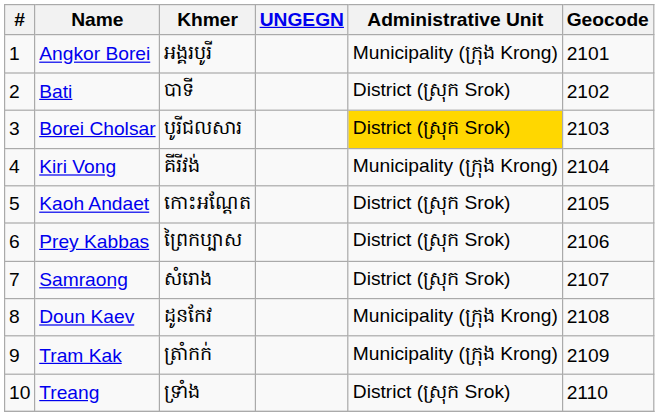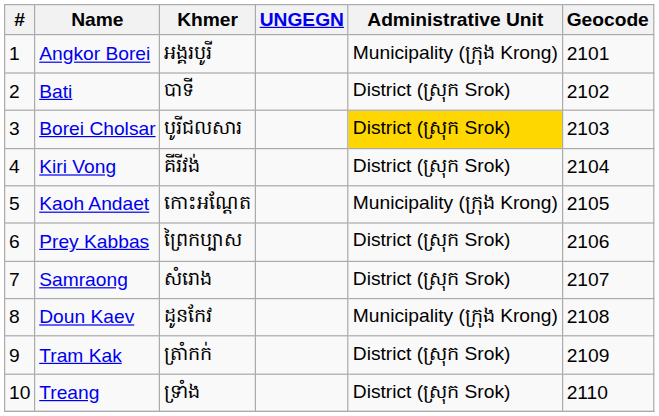Kiri Vong | Administrative Unit: Municipality (ក្រុង Krong) -> District (ស្រុក Srok)
Kaoh Andaet | Administrative Unit: District (ស្រុក Srok) -> Municipality (ក្រុង Krong)
Tram Kak | Administrative Unit: Municipality (ក្រុង Krong) -> District (ស្រុក Srok)
